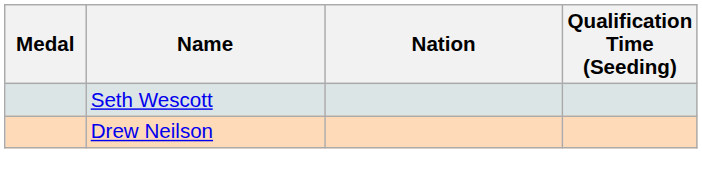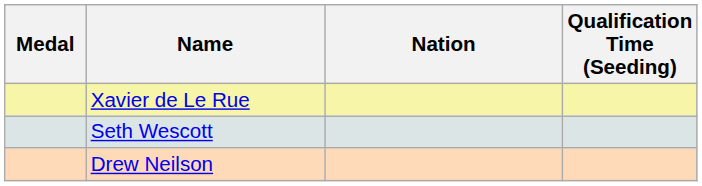+ row: Xavier de Le Rue
